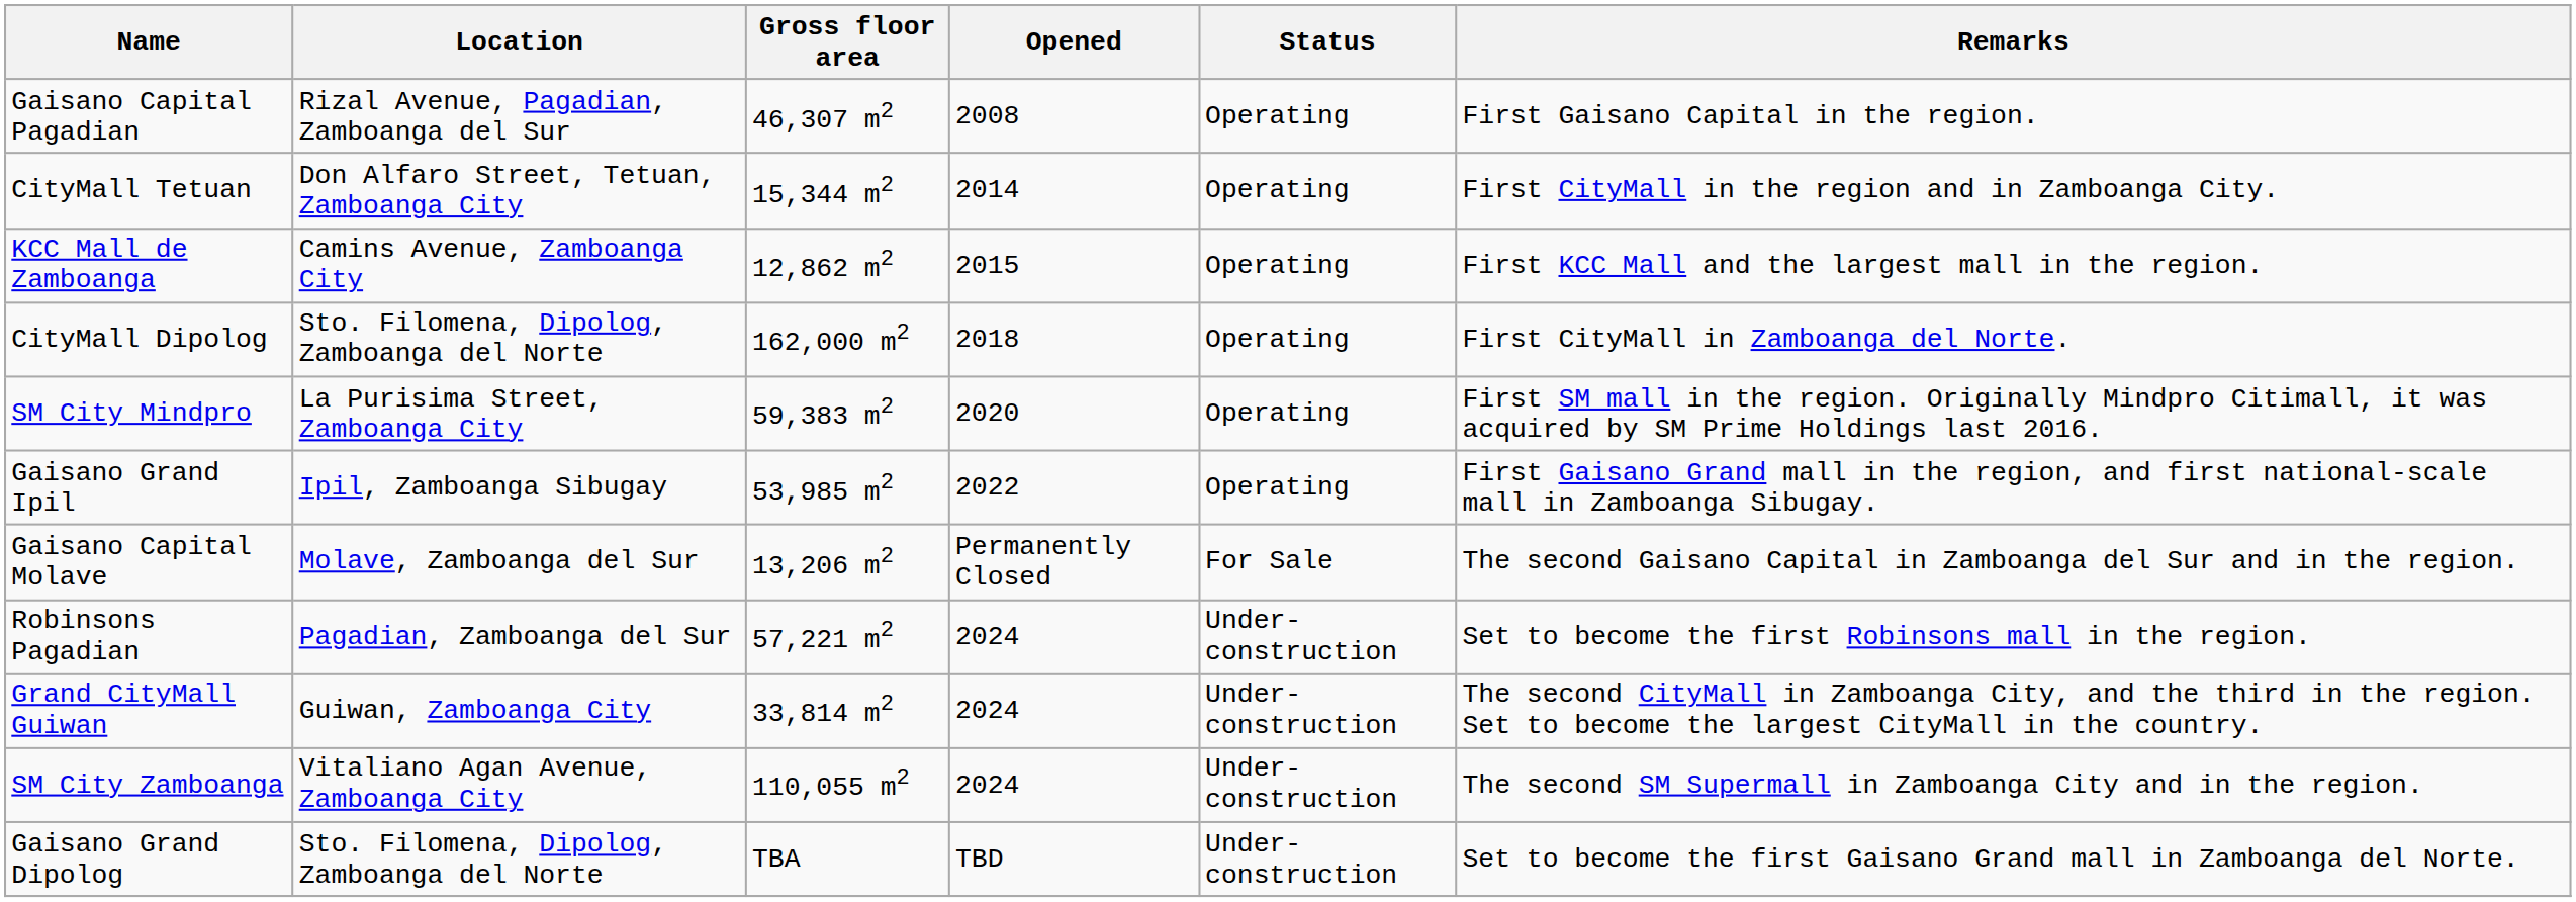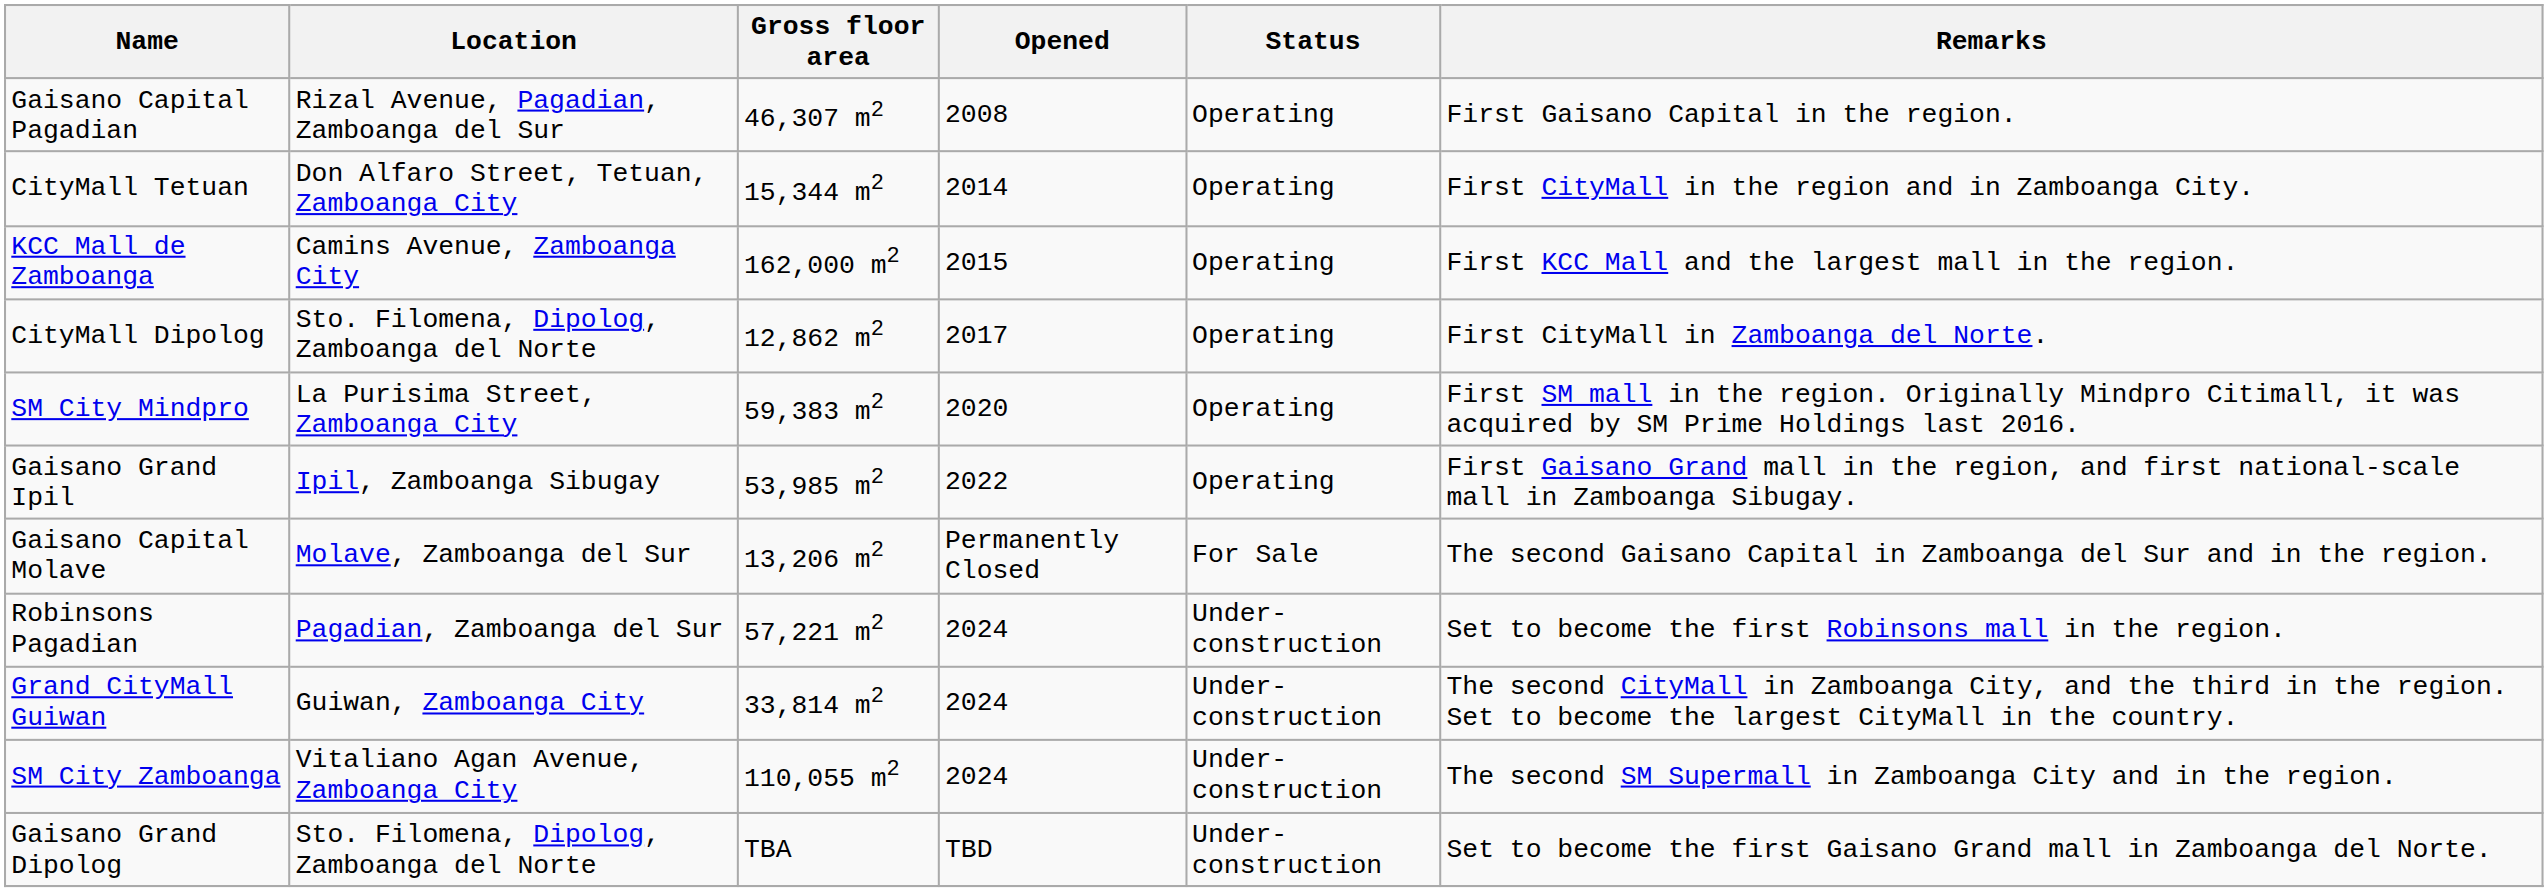KCC Mall de Zamboanga | Gross floor area: 12,862 m2 -> 162,000 m2
CityMall Dipolog | Gross floor area: 162,000 m2 -> 12,862 m2
CityMall Dipolog | Opened: 2018 -> 2017
